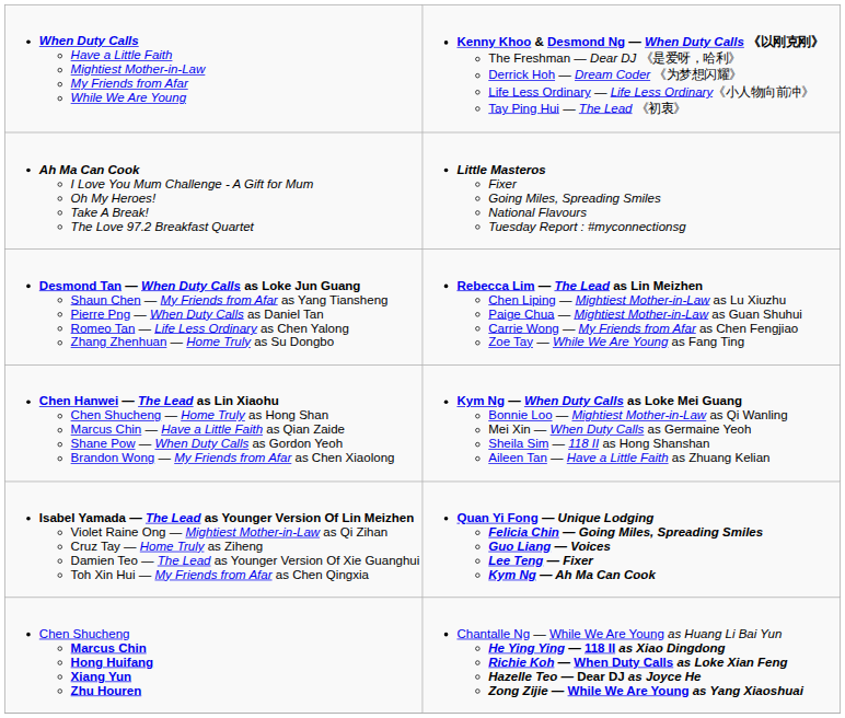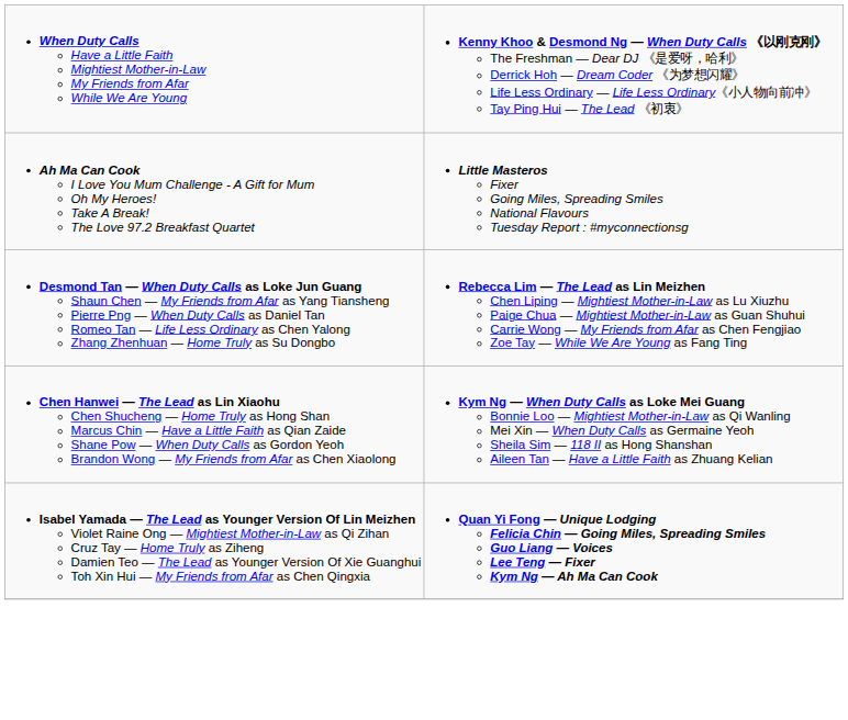- row: Chen Shucheng Marcus Chin Hong Huifang Xiang Yun Zhu Houren | Chantalle Ng — While We Are Young as Huang Li Bai Yun He Ying Ying — 118 II as Xiao Dingdong Richie Koh — When Duty Calls as Loke Xian Feng Hazelle Teo — Dear DJ as Joyce He Zong Zijie — While We Are Young as Yang Xiaoshuai
